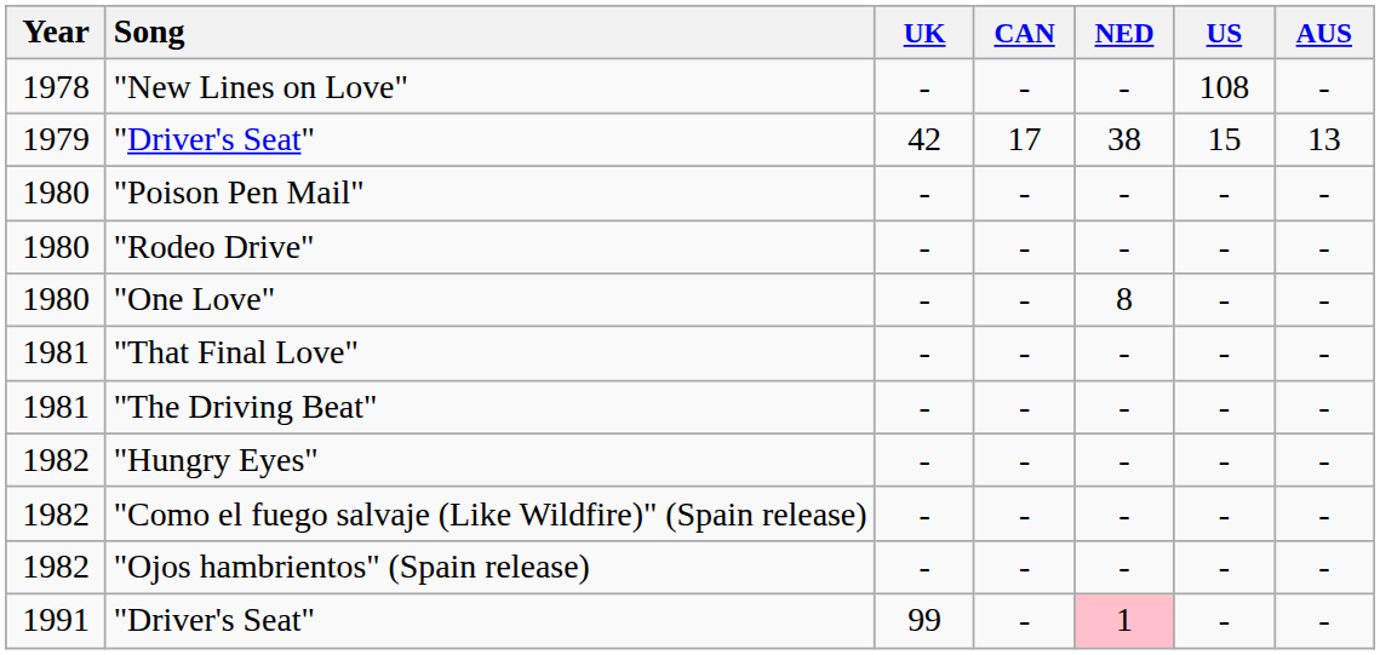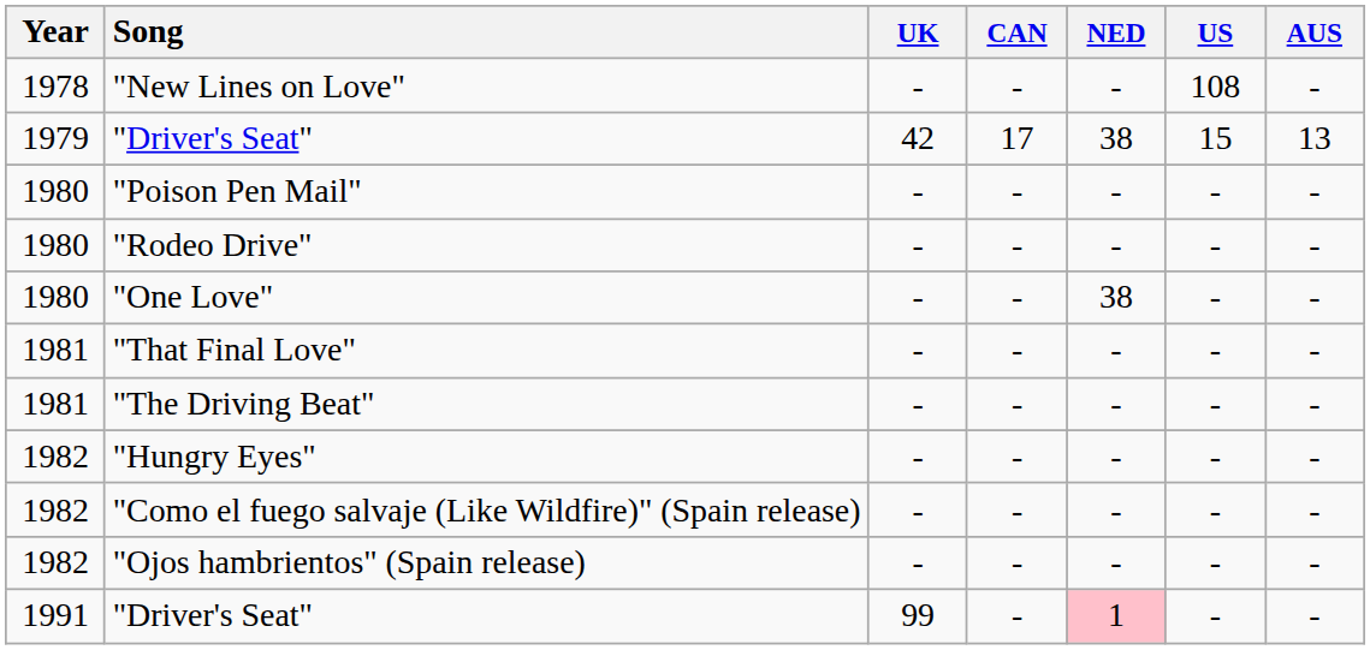"One Love" | NED: 8 -> 38
